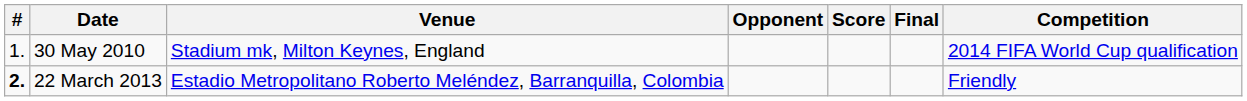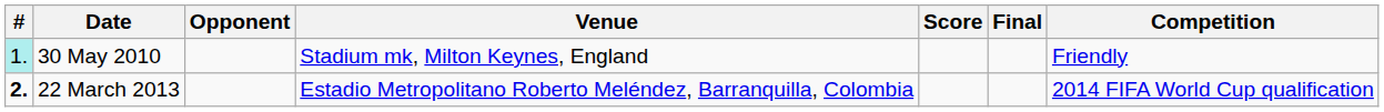columns swapped: Venue <-> Opponent
30 May 2010 | #: no background -> paleturquoise background
30 May 2010 | Competition: 2014 FIFA World Cup qualification -> Friendly
22 March 2013 | Competition: Friendly -> 2014 FIFA World Cup qualification
